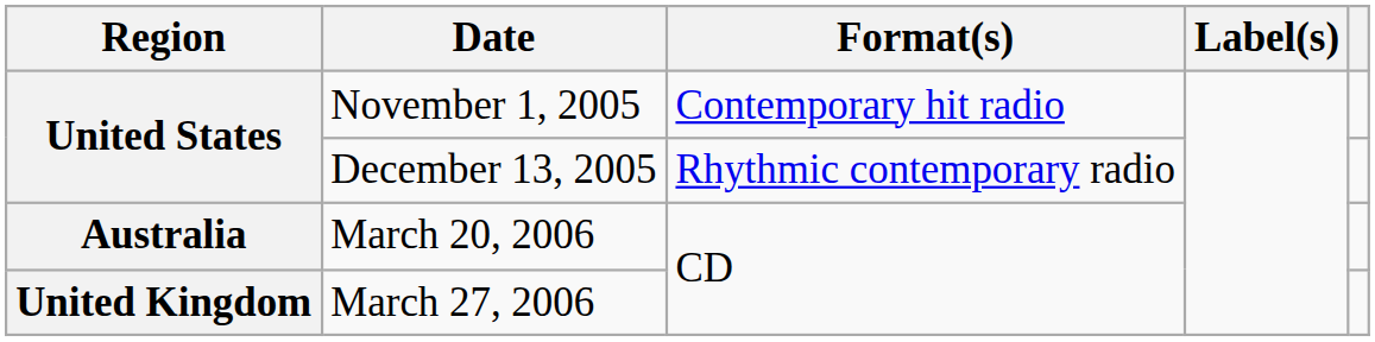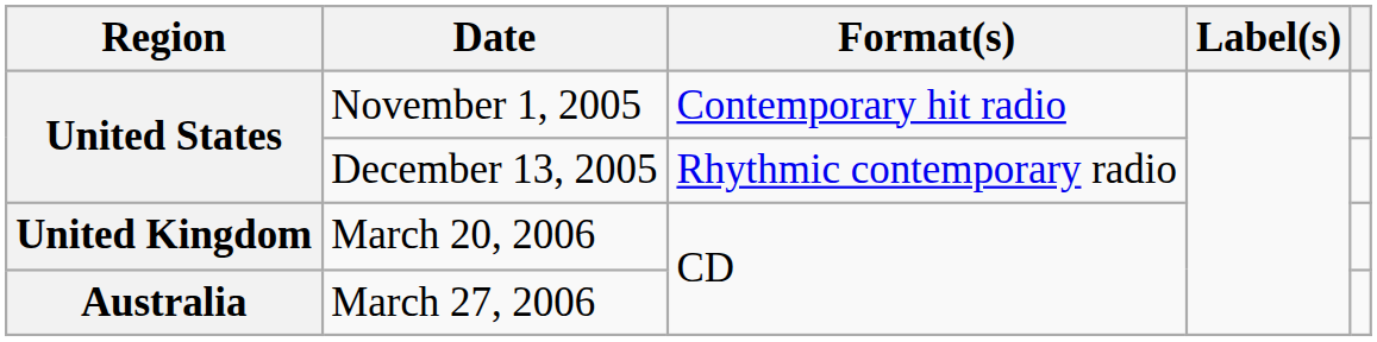March 20, 2006 | Region: Australia -> United Kingdom
March 27, 2006 | Region: United Kingdom -> Australia
